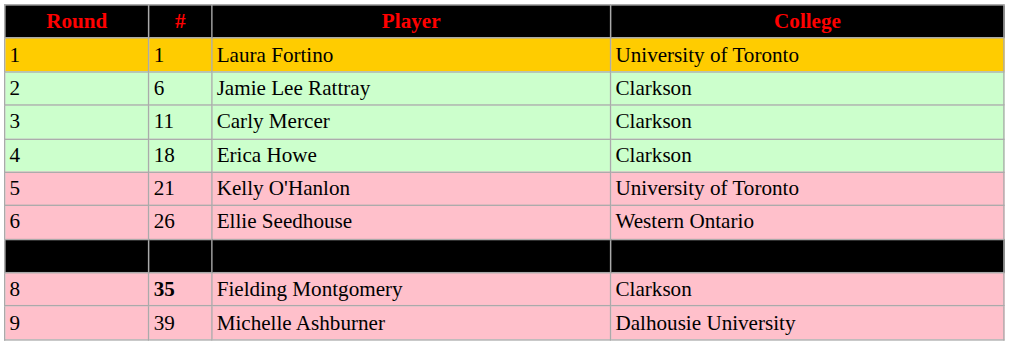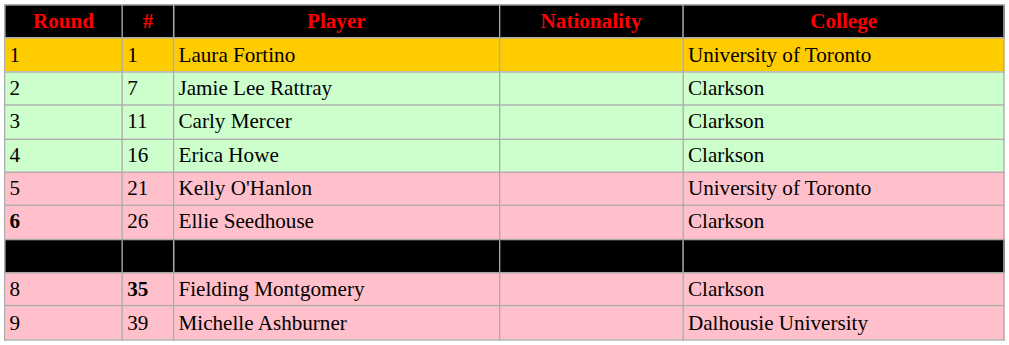+ column: Nationality
Jamie Lee Rattray | #: 6 -> 7
Erica Howe | #: 18 -> 16
Ellie Seedhouse | Round: normal -> bold
Ellie Seedhouse | College: Western Ontario -> Clarkson
Jennifer Ward | #: 31 -> 34
